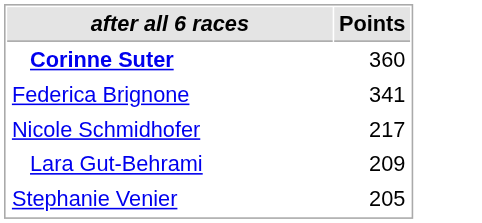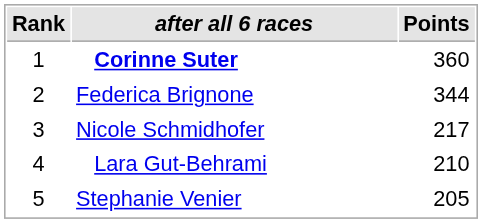+ column: Rank | 1 | 2 | 3 | 4 | 5
Federica Brignone | Points: 341 -> 344
Lara Gut-Behrami | Points: 209 -> 210
